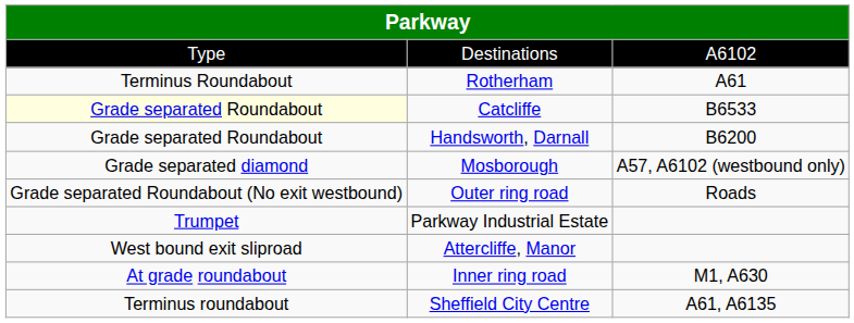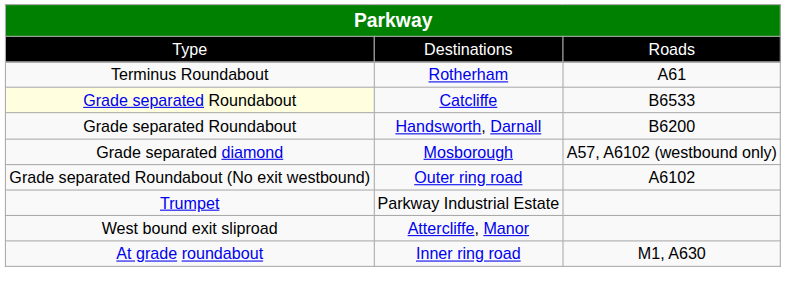Destinations | column 3: A6102 -> Roads
Outer ring road | column 3: Roads -> A6102
- row: Terminus roundabout | Sheffield City Centre | A61, A6135
